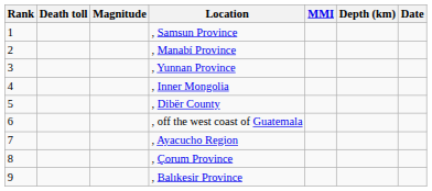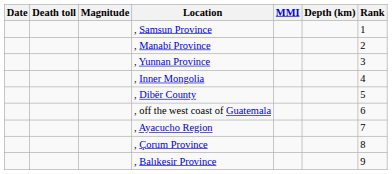columns swapped: Rank <-> Date
